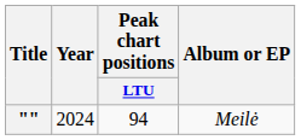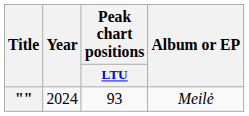"" | Peak chart positions / LTU: 94 -> 93
